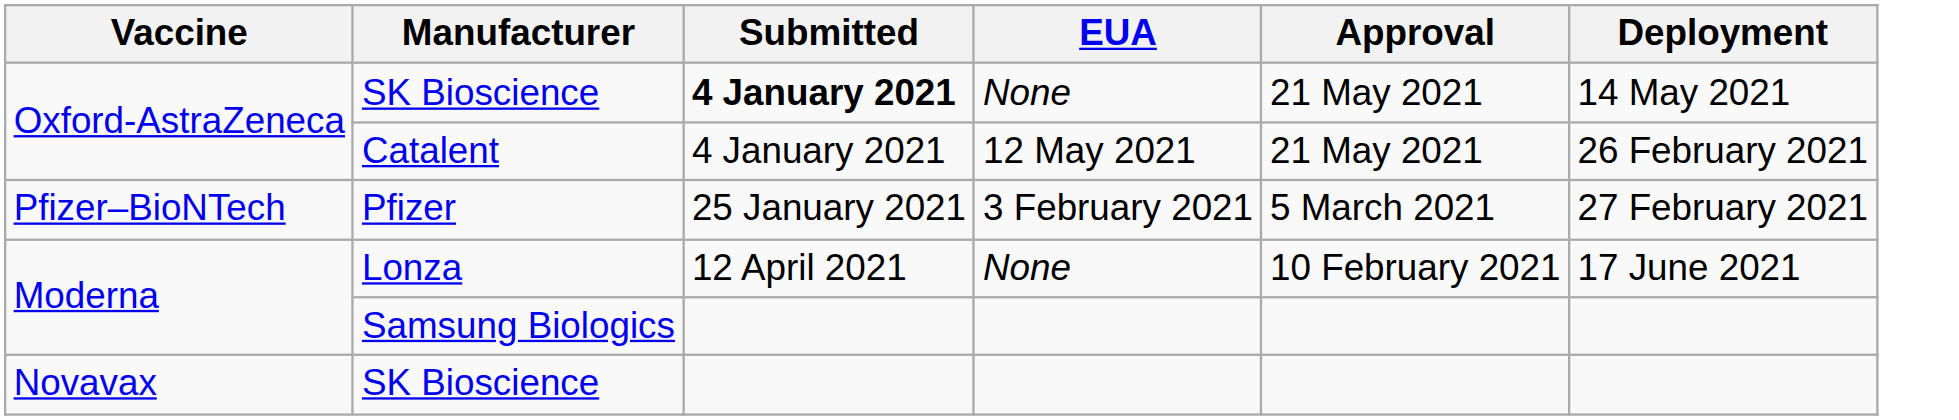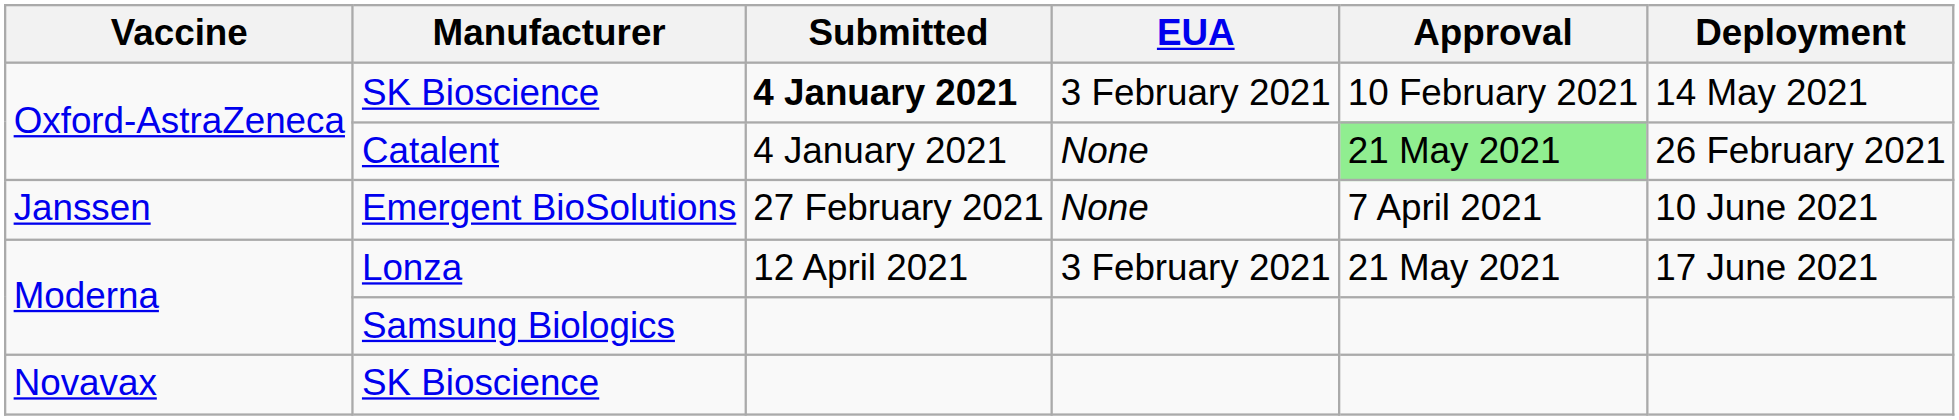Oxford-AstraZeneca / SK Bioscience | EUA: None -> 3 February 2021
Oxford-AstraZeneca / SK Bioscience | Approval: 21 May 2021 -> 10 February 2021
Catalent | EUA: 12 May 2021 -> None
Catalent | Approval: no background -> lightgreen background
- row: Pfizer–BioNTech | Pfizer | 25 January 2021 | 3 February 2021 | 5 March 2021 | 27 February 2021
+ row: Janssen | Emergent BioSolutions | 27 February 2021 | None | 7 April 2021 | 10 June 2021
Lonza | EUA: None -> 3 February 2021
Lonza | Approval: 10 February 2021 -> 21 May 2021
